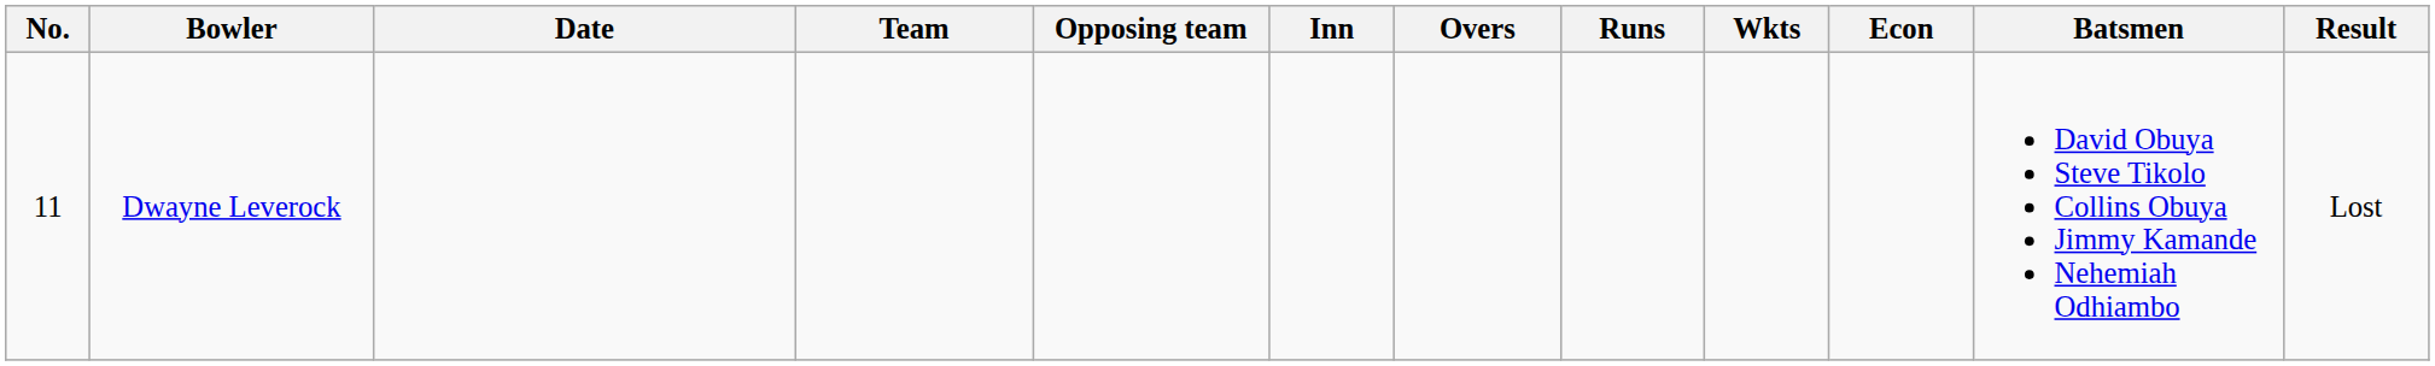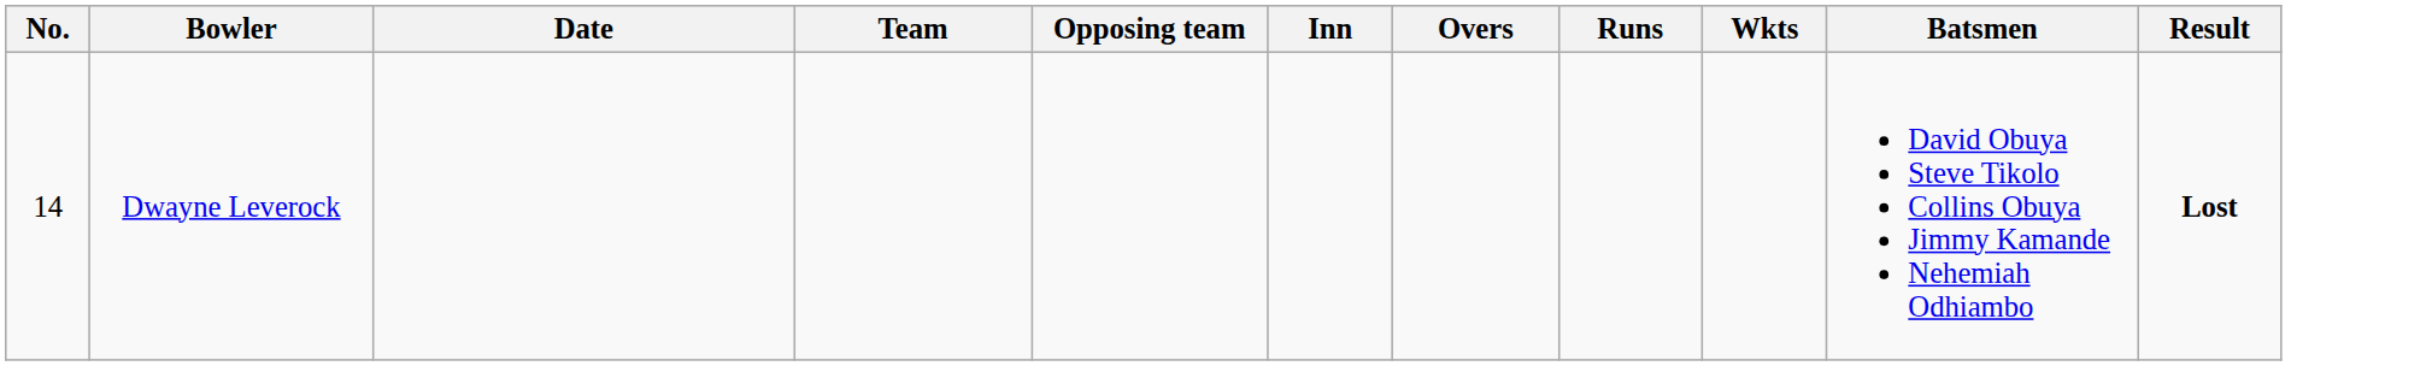- column: Econ
Dwayne Leverock | No.: 11 -> 14
Dwayne Leverock | Result: normal -> bold
